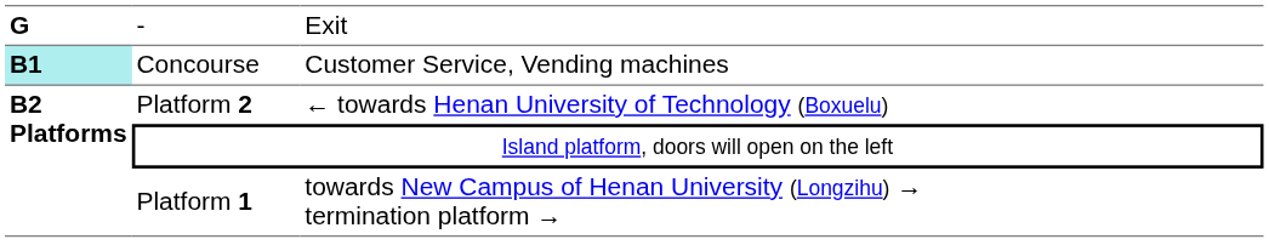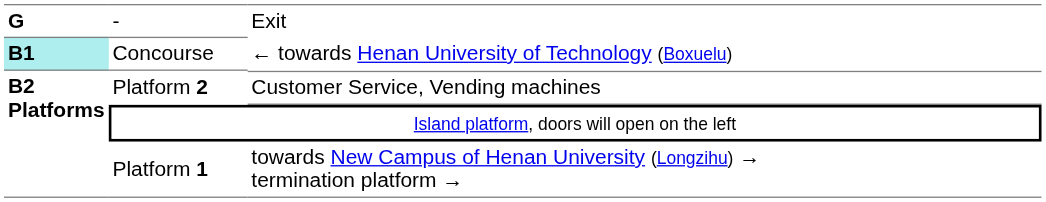Concourse | column 3: Customer Service, Vending machines -> ← towards Henan University of Technology (Boxuelu)
Platform 2 | column 3: ← towards Henan University of Technology (Boxuelu) -> Customer Service, Vending machines
